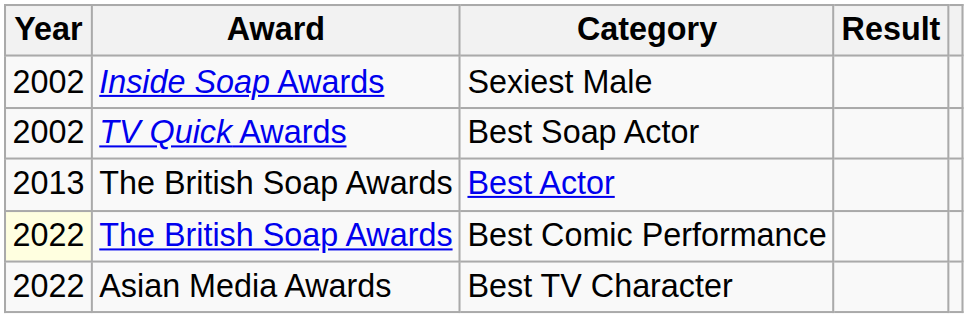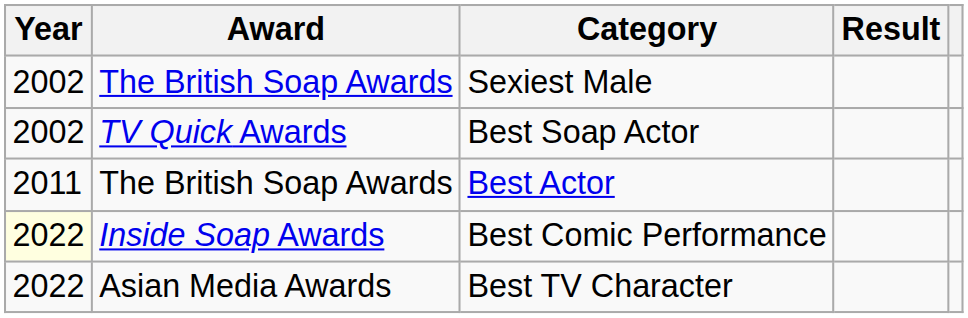Sexiest Male | Award: Inside Soap Awards -> The British Soap Awards
Best Actor | Year: 2013 -> 2011
Best Comic Performance | Award: The British Soap Awards -> Inside Soap Awards
